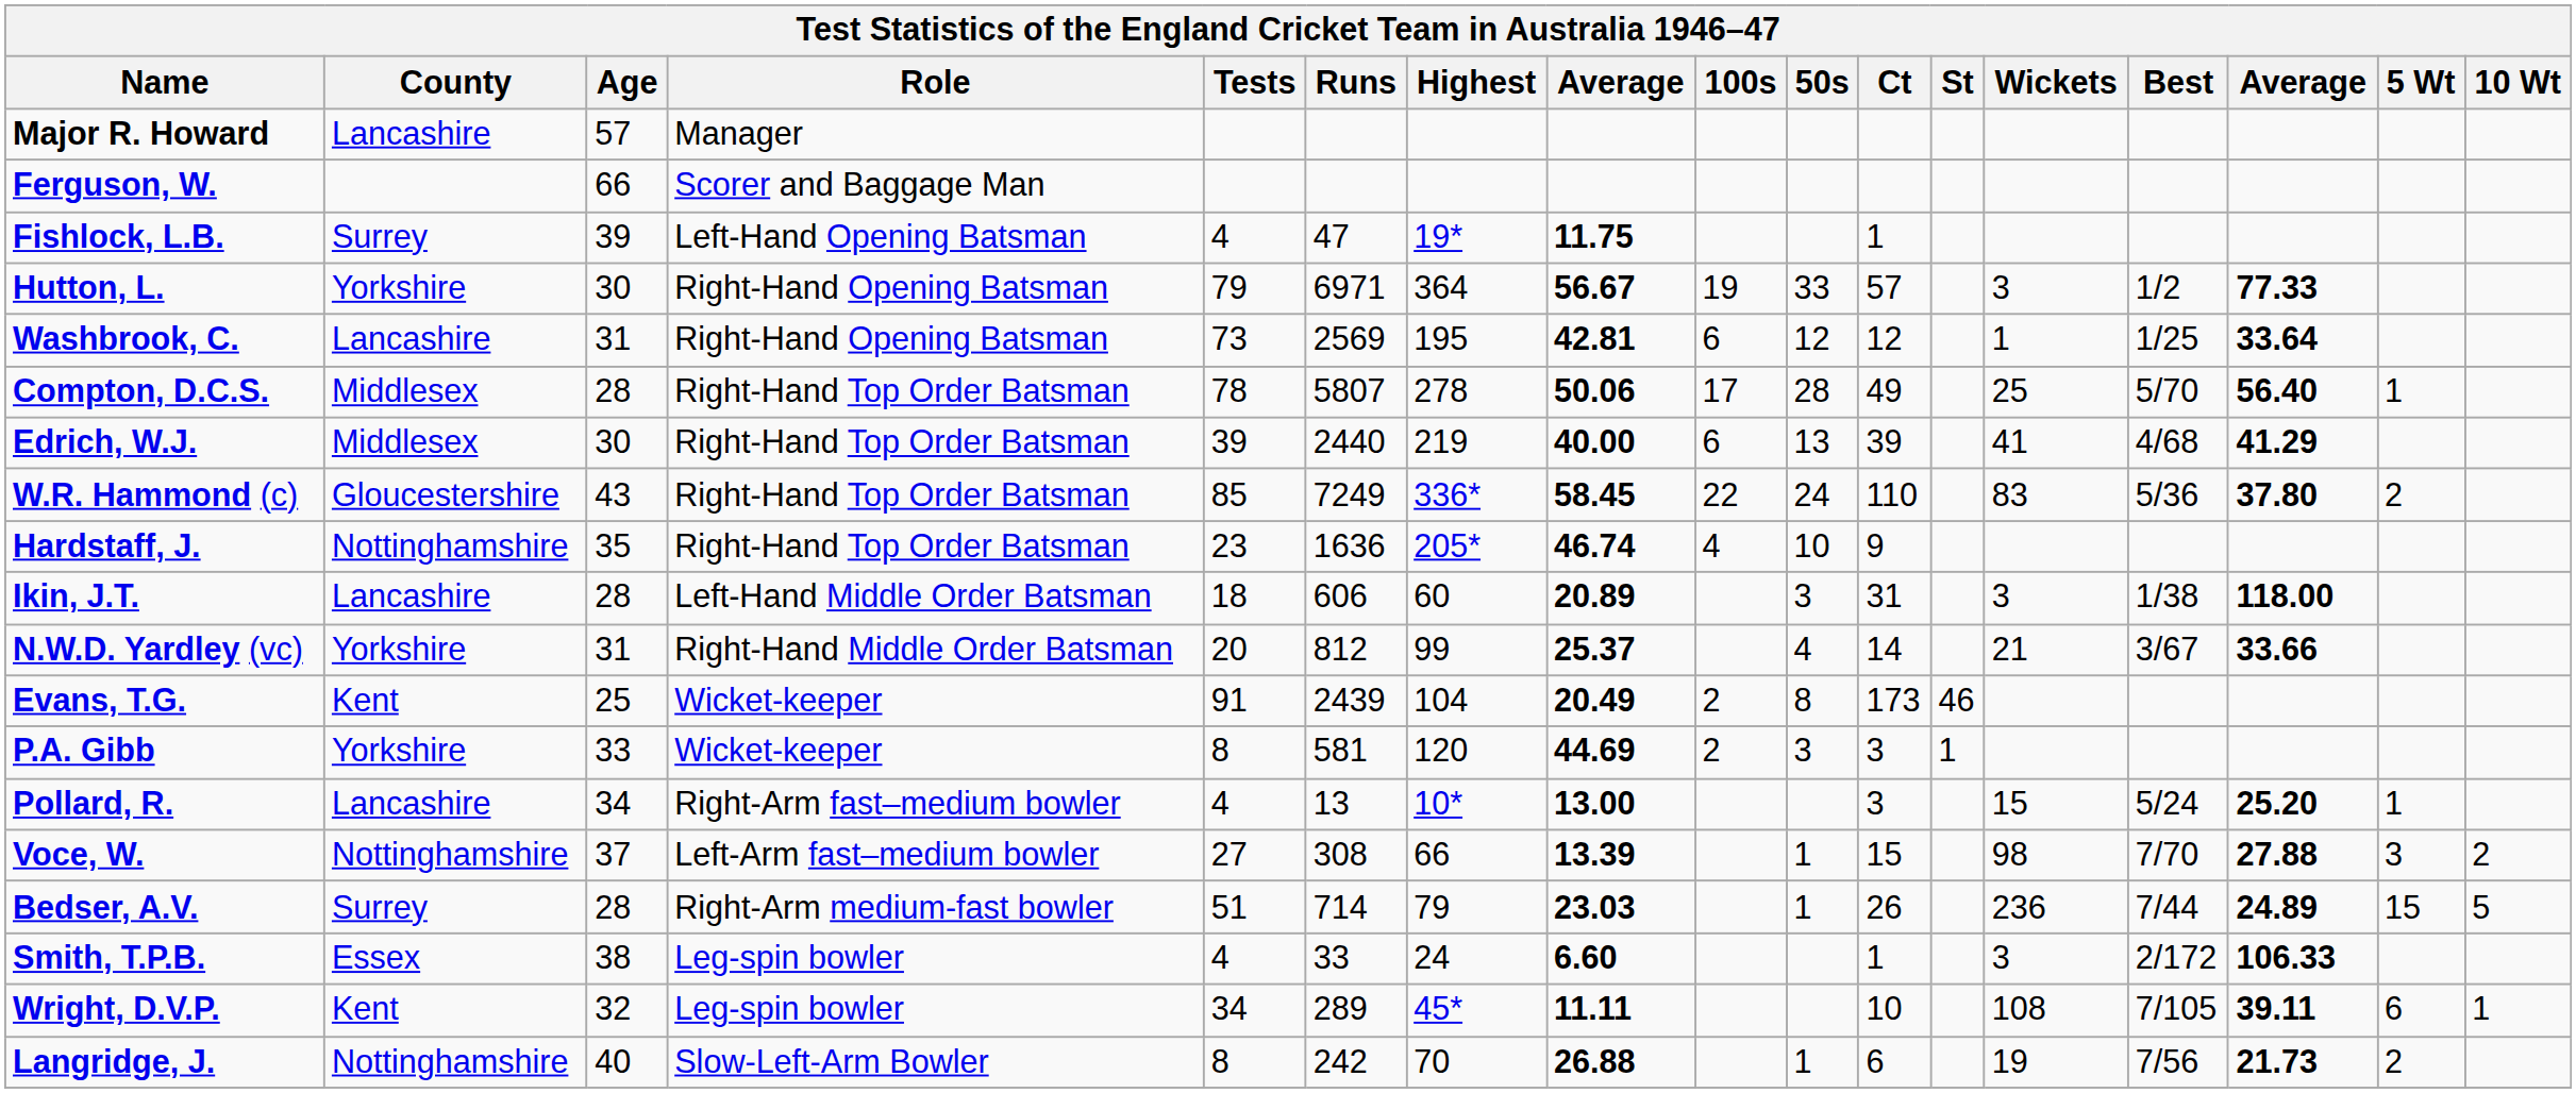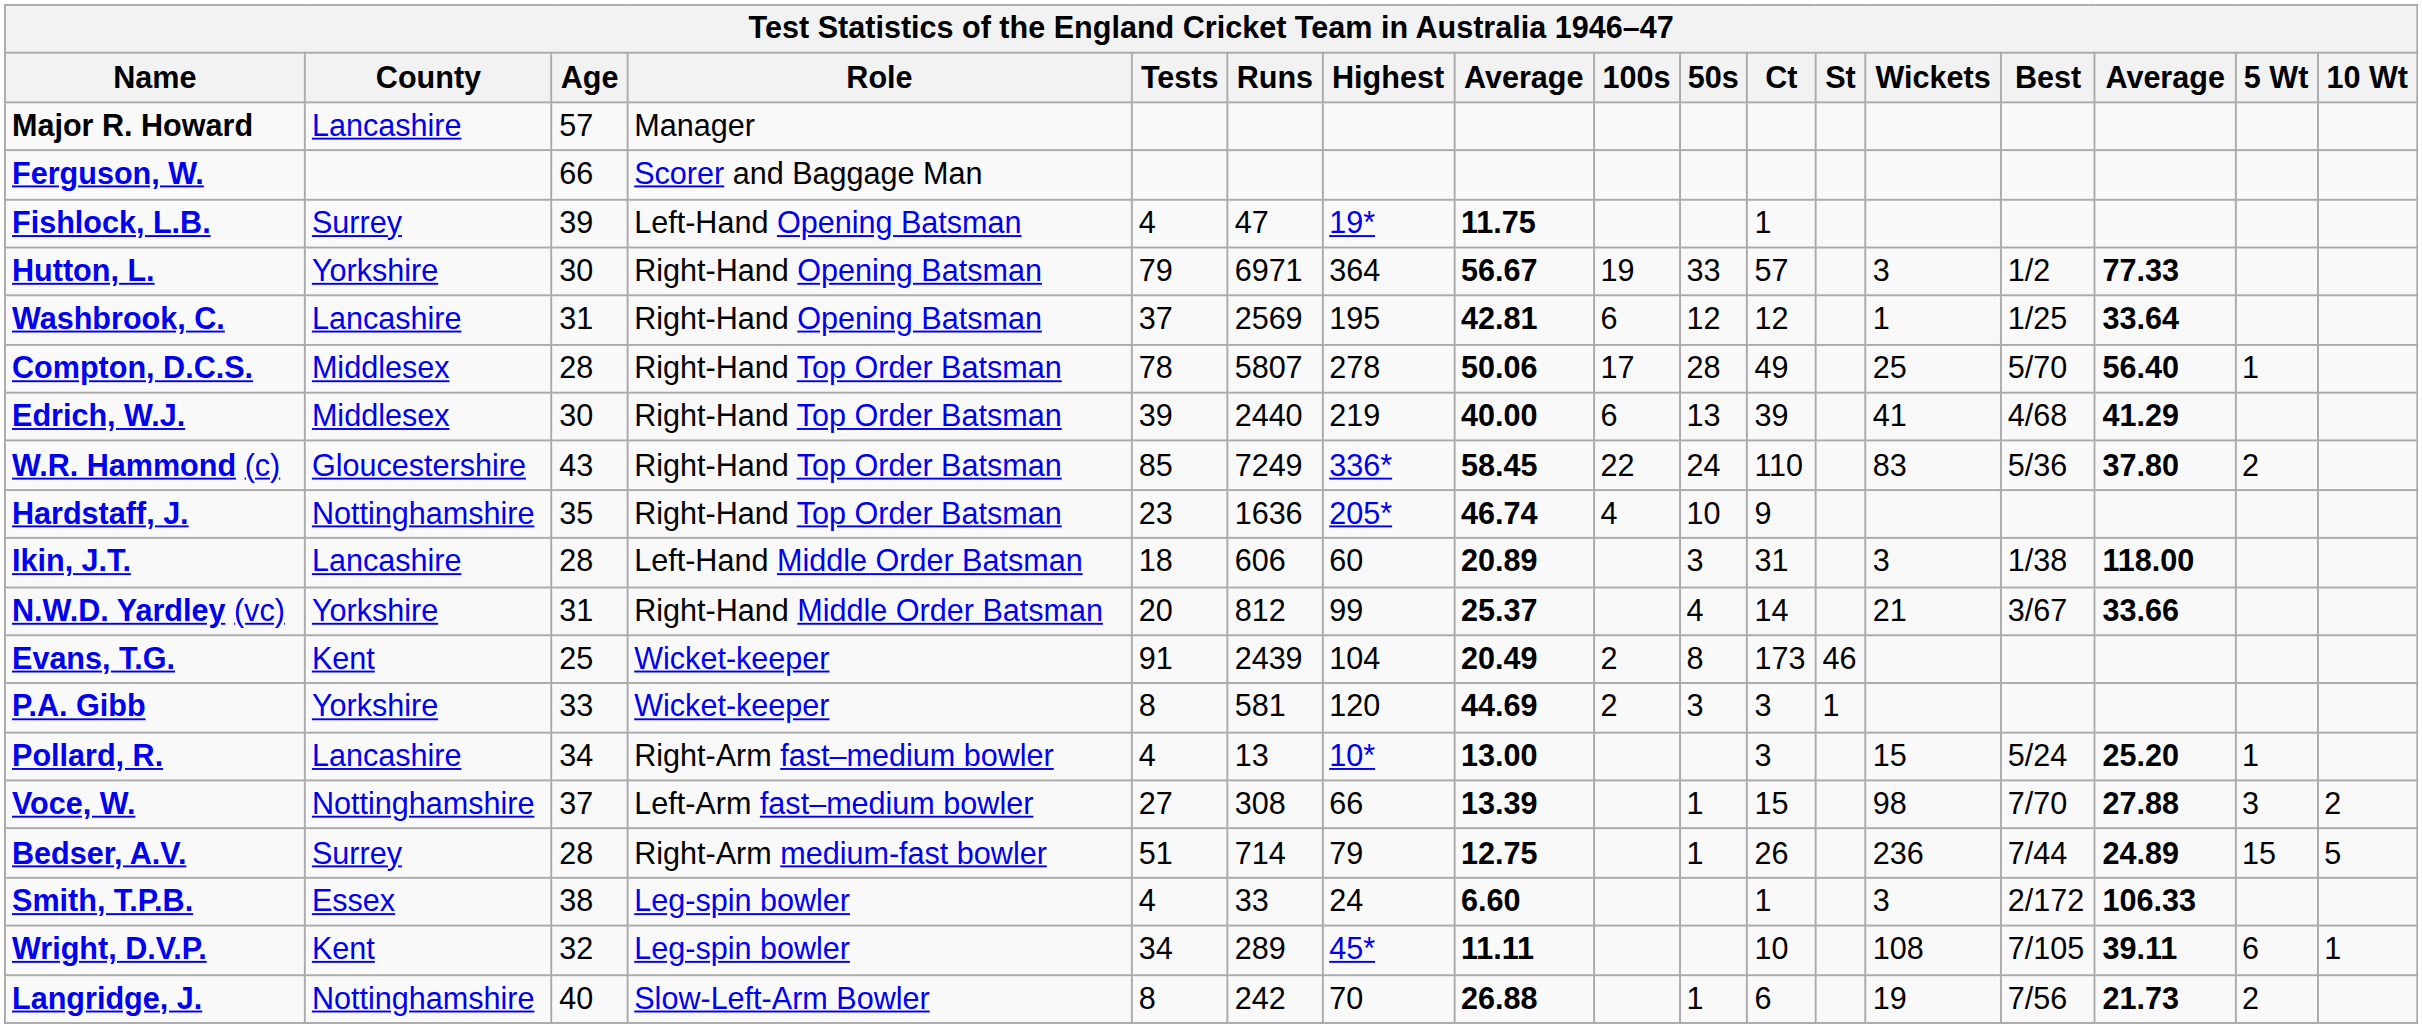Washbrook, C. | Tests: 73 -> 37
Bedser, A.V. | column 8: 23.03 -> 12.75
